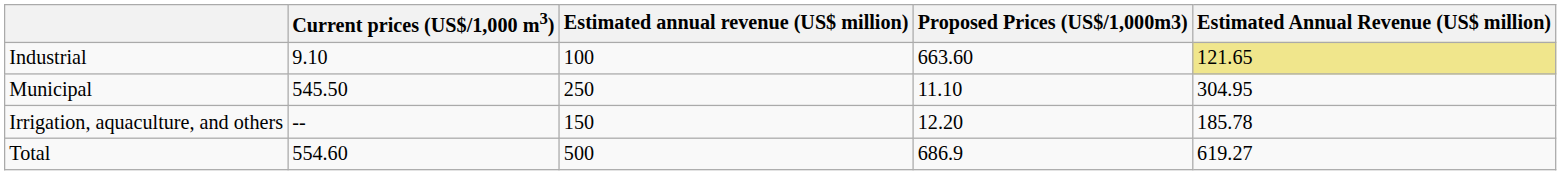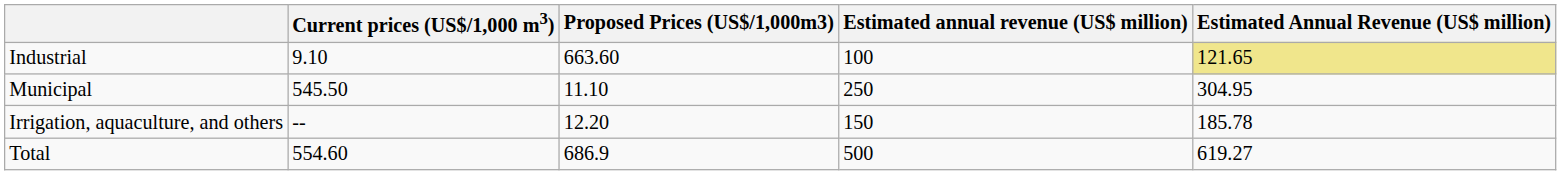columns swapped: Estimated annual revenue (US$ million) <-> Proposed Prices (US$/1,000m3)
